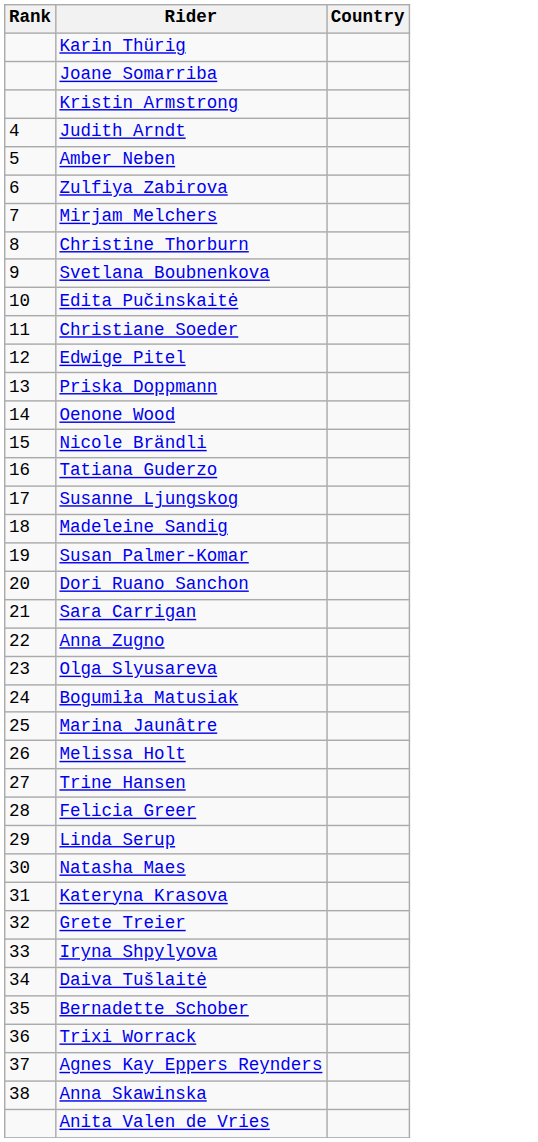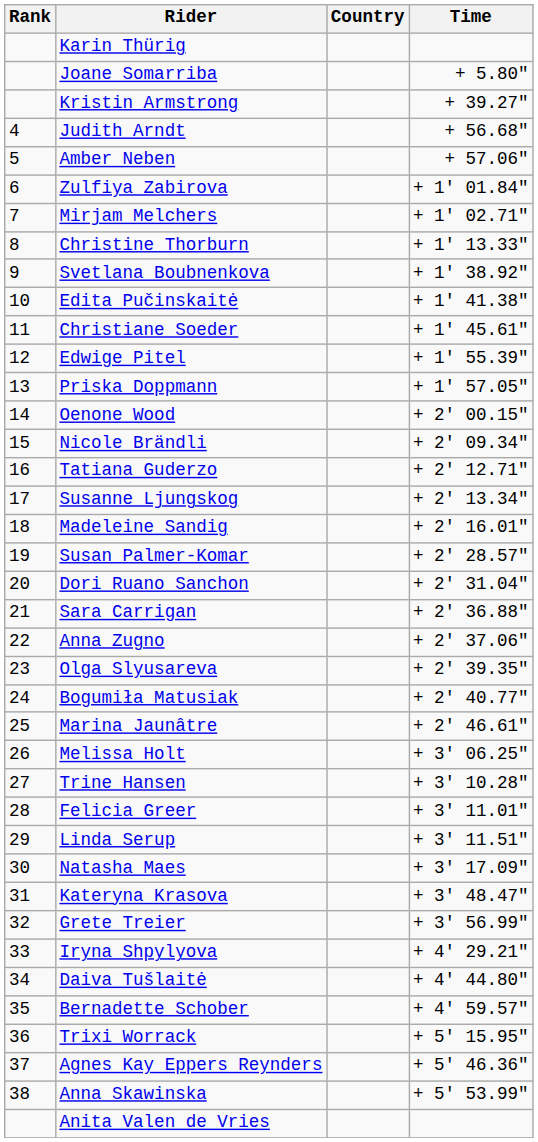+ column: Time | + 5.80" | + 39.27" | + 56.68" | + 57.06" | + 1' 01.84" | + 1' 02.71" | + 1' 13.33" | + 1' 38.92" | + 1' 41.38" | + 1' 45.61" | + 1' 55.39" | + 1' 57.05" | + 2' 00.15" | + 2' 09.34" | + 2' 12.71" | + 2' 13.34" | + 2' 16.01" | + 2' 28.57" | + 2' 31.04" | + 2' 36.88" | + 2' 37.06" | + 2' 39.35" | + 2' 40.77" | + 2' 46.61" | + 3' 06.25" | + 3' 10.28" | + 3' 11.01" | + 3' 11.51" | + 3' 17.09" | + 3' 48.47" | + 3' 56.99" | + 4' 29.21" | + 4' 44.80" | + 4' 59.57" | + 5' 15.95" | + 5' 46.36" | + 5' 53.99"
